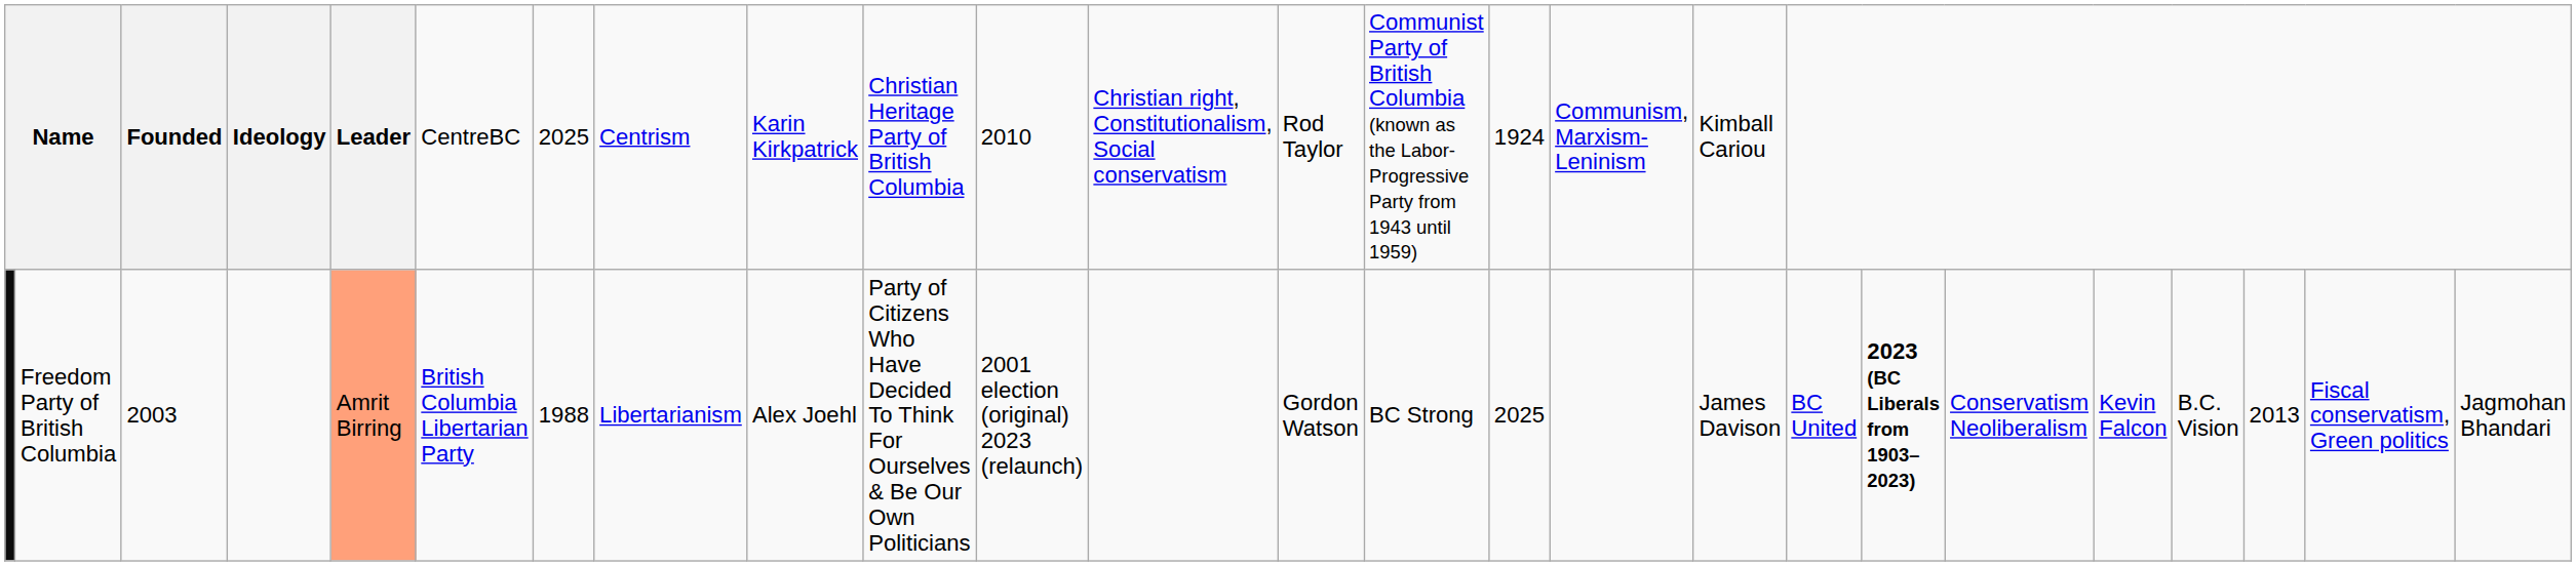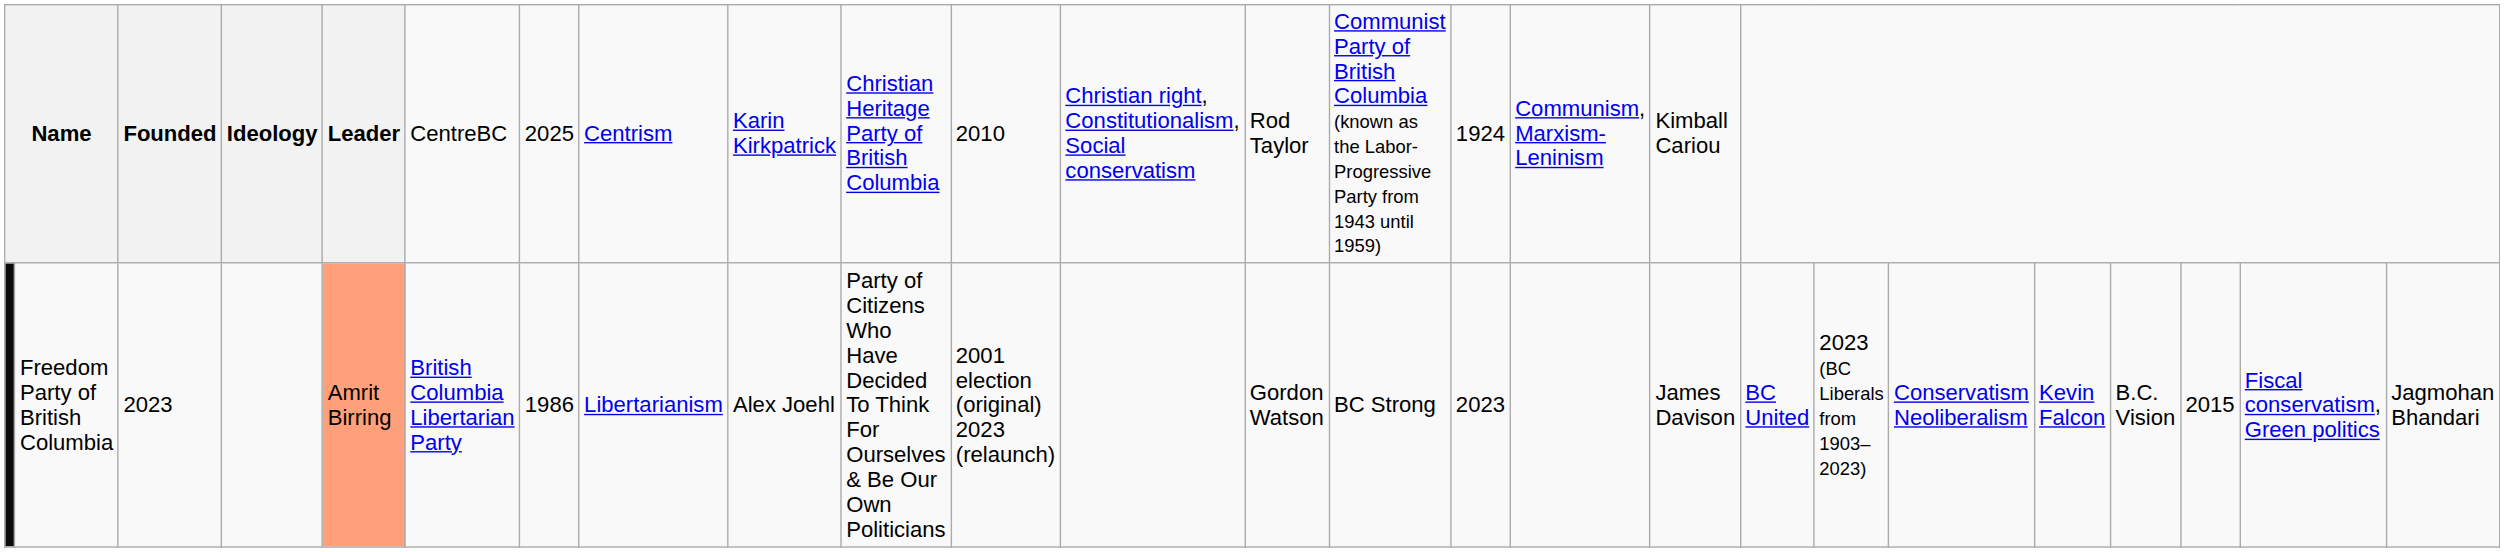Freedom Party of British Columbia | column 3: 2003 -> 2023
Freedom Party of British Columbia | column 7: 1988 -> 1986
Freedom Party of British Columbia | column 15: 2025 -> 2023
Freedom Party of British Columbia | column 19: bold -> normal
Freedom Party of British Columbia | column 23: 2013 -> 2015
